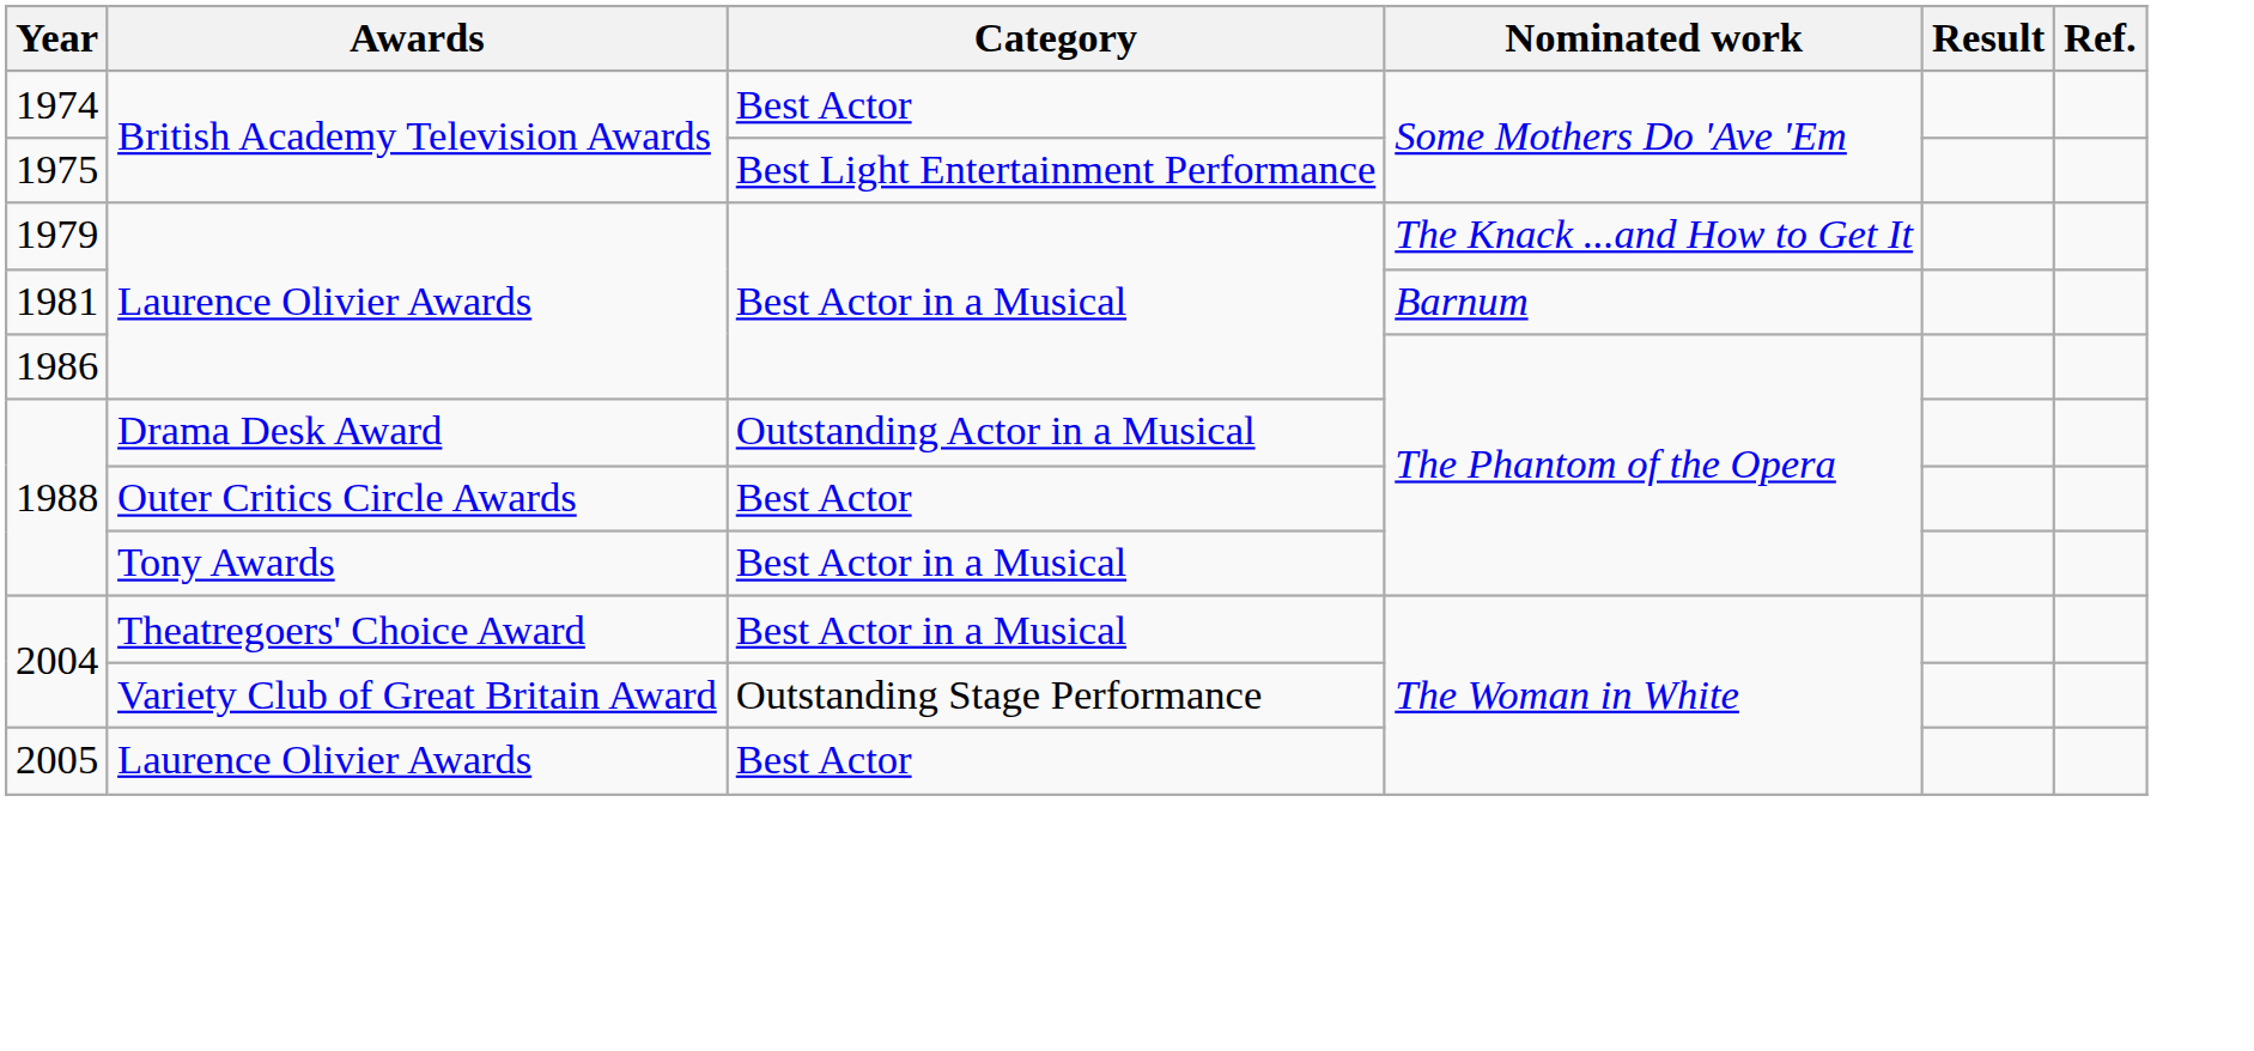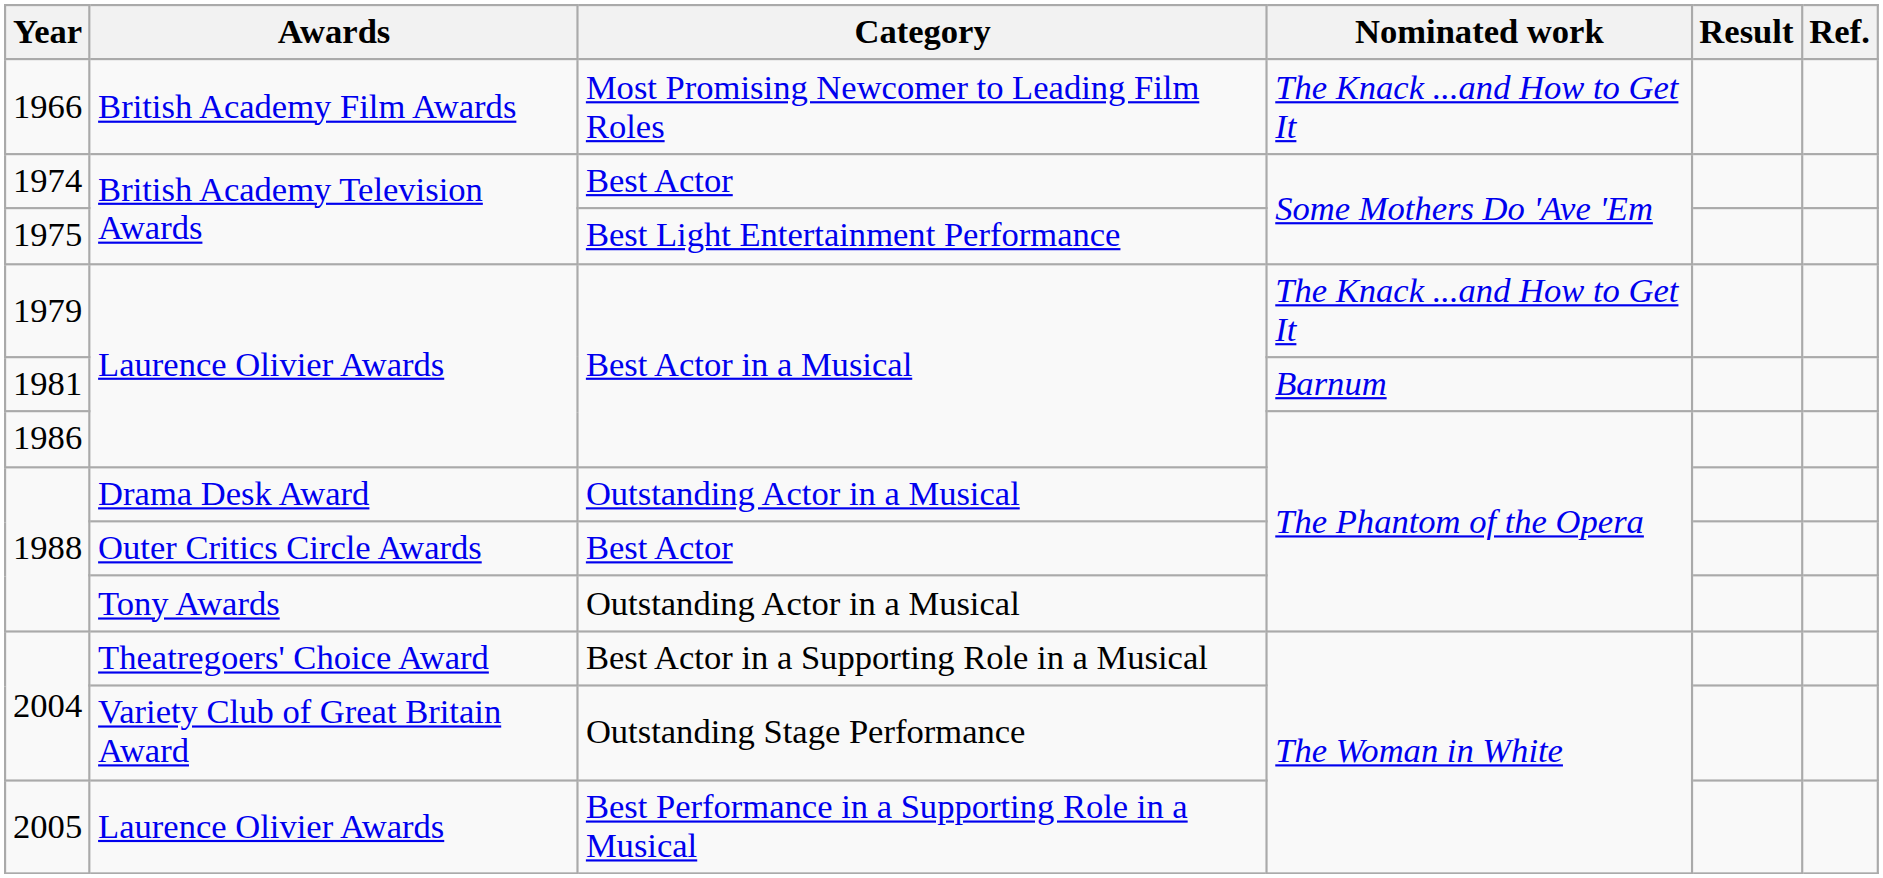+ row: 1966 | British Academy Film Awards | Most Promising Newcomer to Leading Film Roles | The Knack ...and How to Get It
1988 / Tony Awards | Category: Best Actor in a Musical -> Outstanding Actor in a Musical
2004 / Theatregoers' Choice Award | Category: Best Actor in a Musical -> Best Actor in a Supporting Role in a Musical
2005 | Category: Best Actor -> Best Performance in a Supporting Role in a Musical
